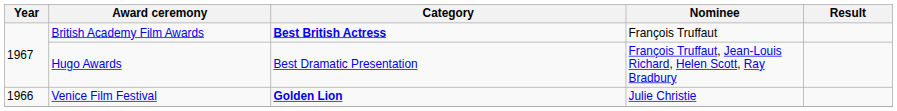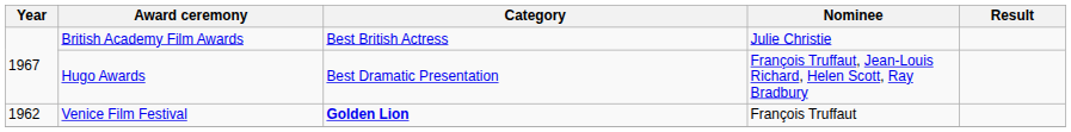British Academy Film Awards | Category: bold -> normal
British Academy Film Awards | Nominee: François Truffaut -> Julie Christie
Venice Film Festival | Year: 1966 -> 1962
Venice Film Festival | Nominee: Julie Christie -> François Truffaut
